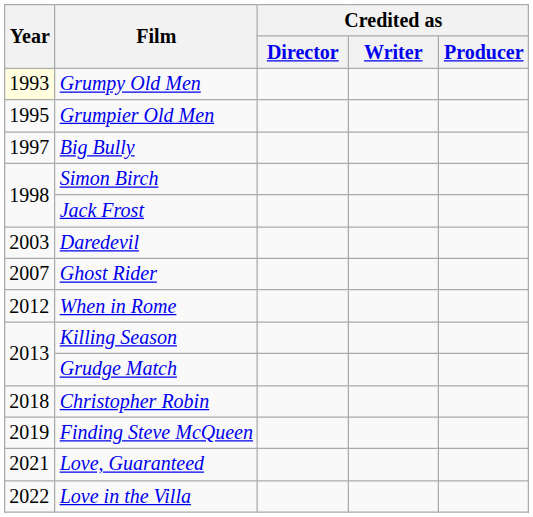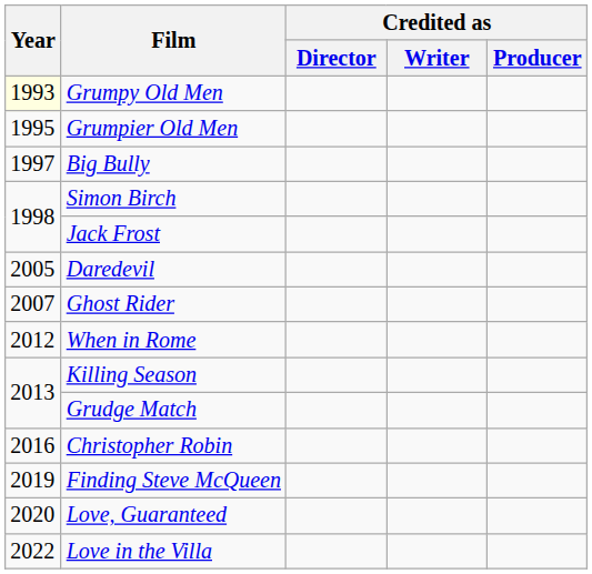Daredevil | Year: 2003 -> 2005
Christopher Robin | Year: 2018 -> 2016
Love, Guaranteed | Year: 2021 -> 2020
